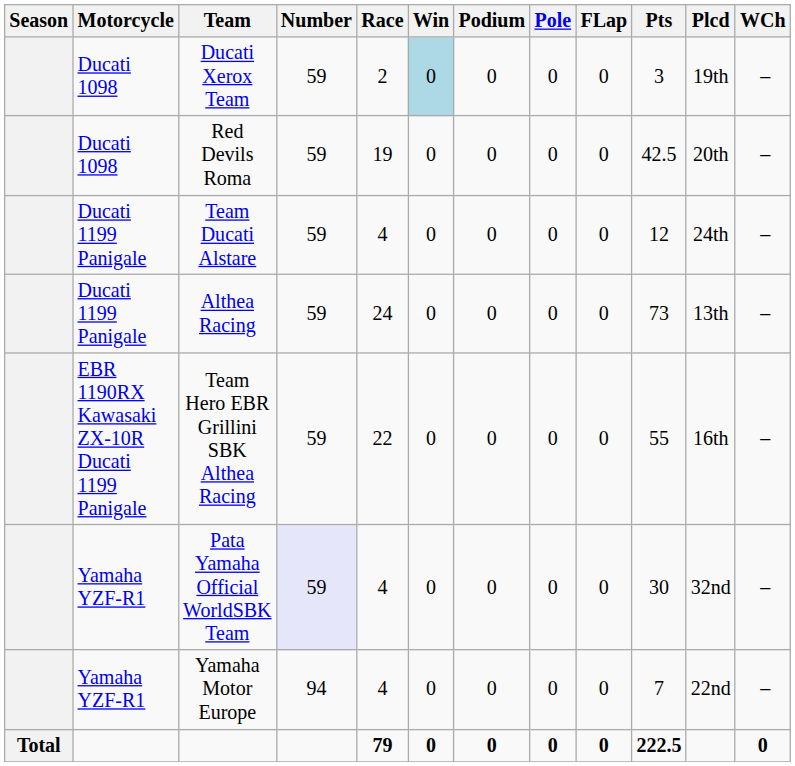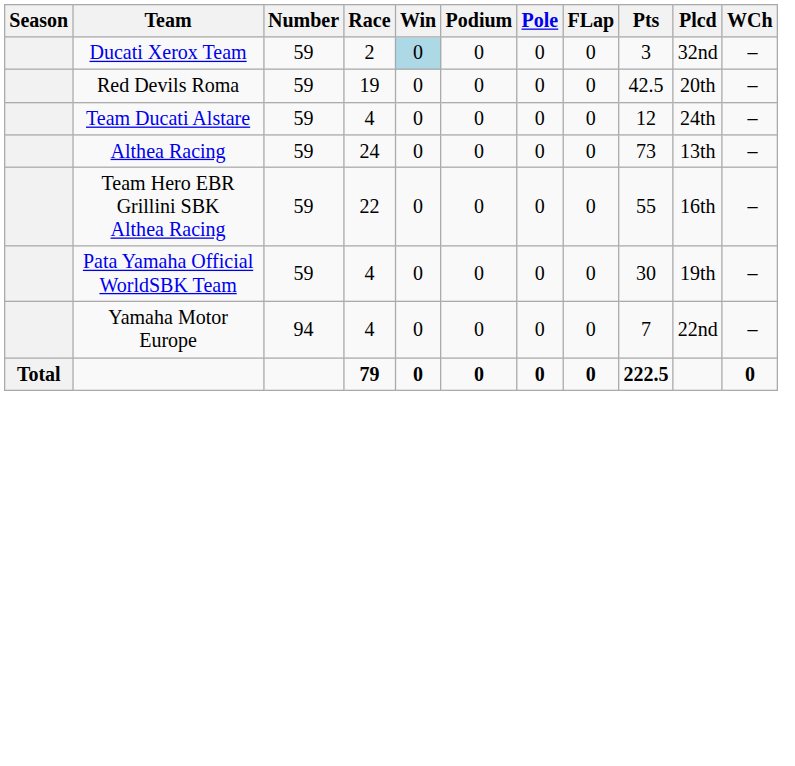- column: Motorcycle | Ducati 1098 | Ducati 1098 | Ducati 1199 Panigale | Ducati 1199 Panigale | EBR 1190RX Kawasaki ZX-10R Ducati 1199 Panigale | Yamaha YZF-R1 | Yamaha YZF-R1
Ducati Xerox Team | Plcd: 19th -> 32nd
Pata Yamaha Official WorldSBK Team | Number: lavender background -> no background
Pata Yamaha Official WorldSBK Team | Plcd: 32nd -> 19th
